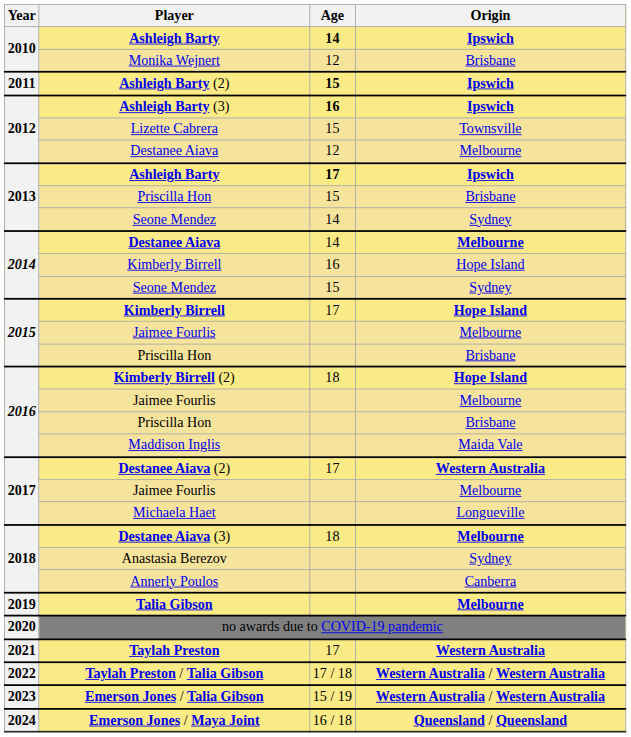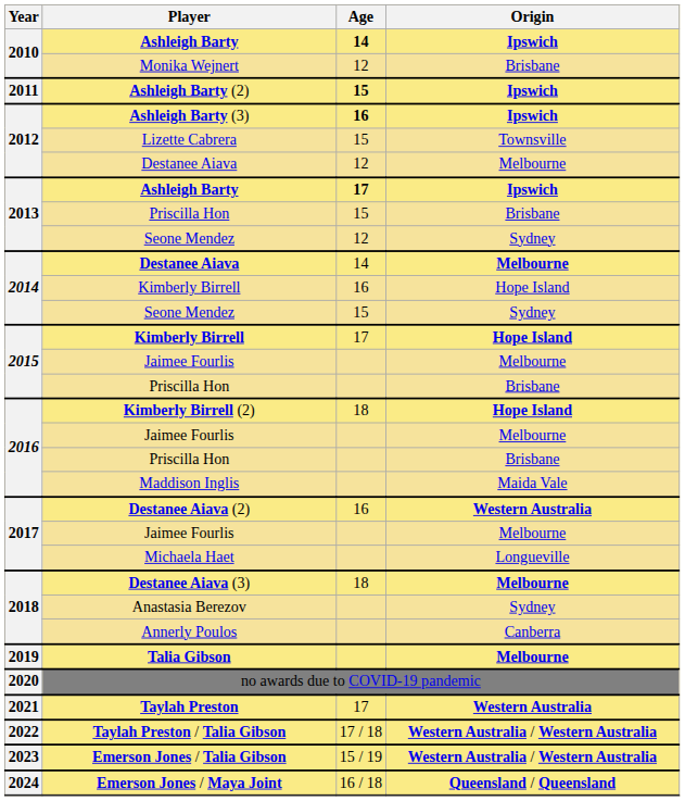2013 / Seone Mendez | Age: 14 -> 12
Destanee Aiava (2) | Age: 17 -> 16
